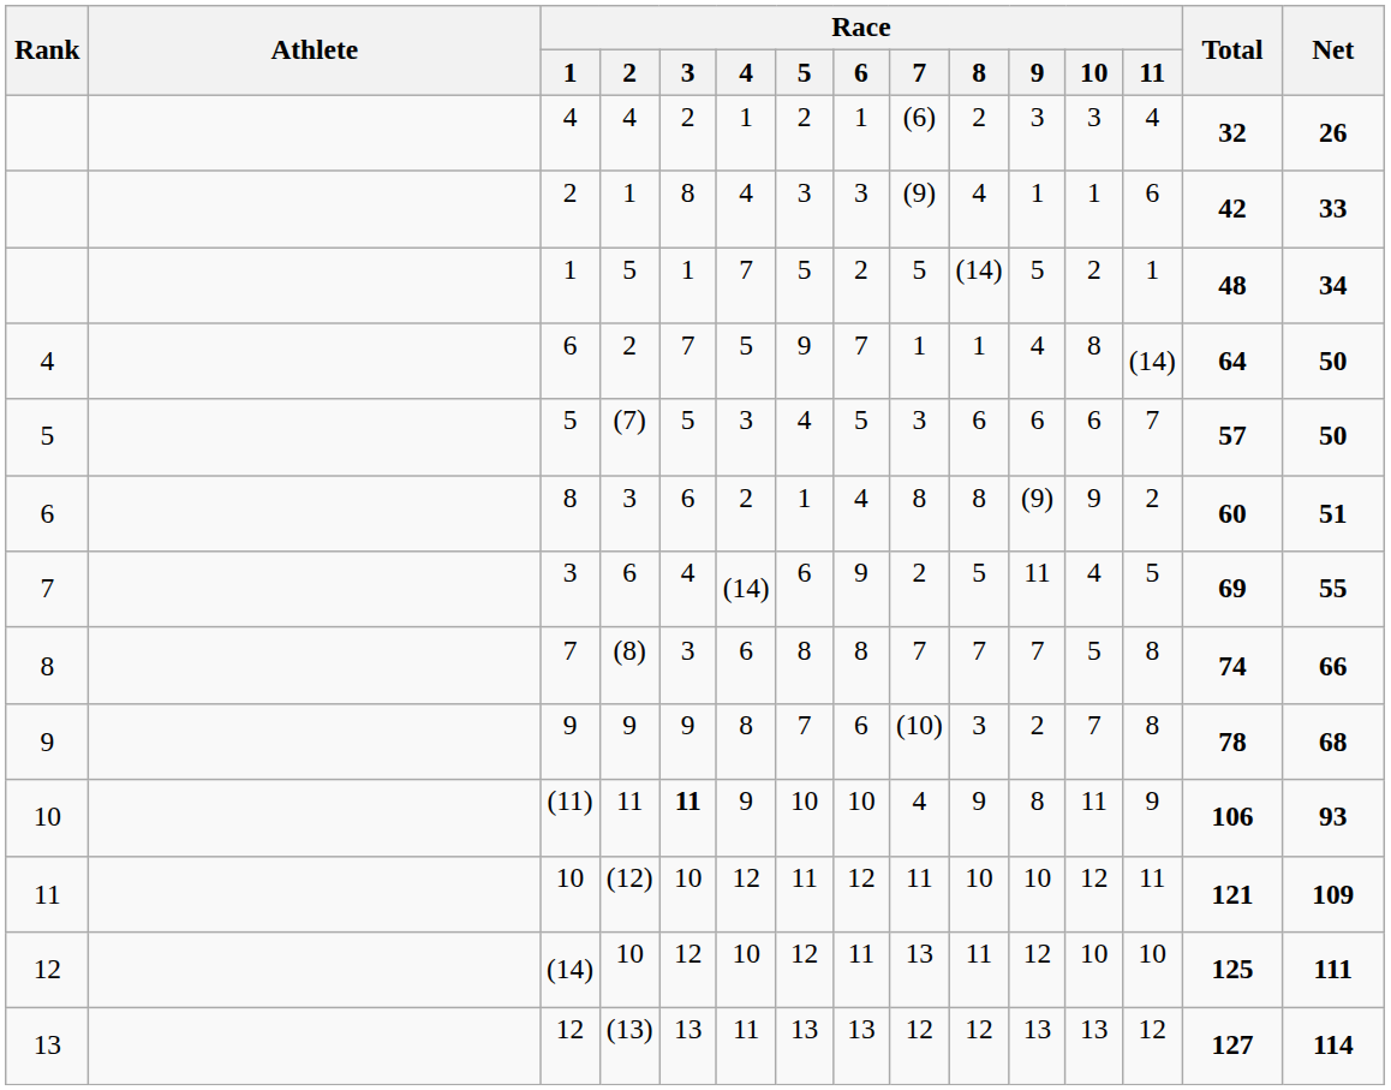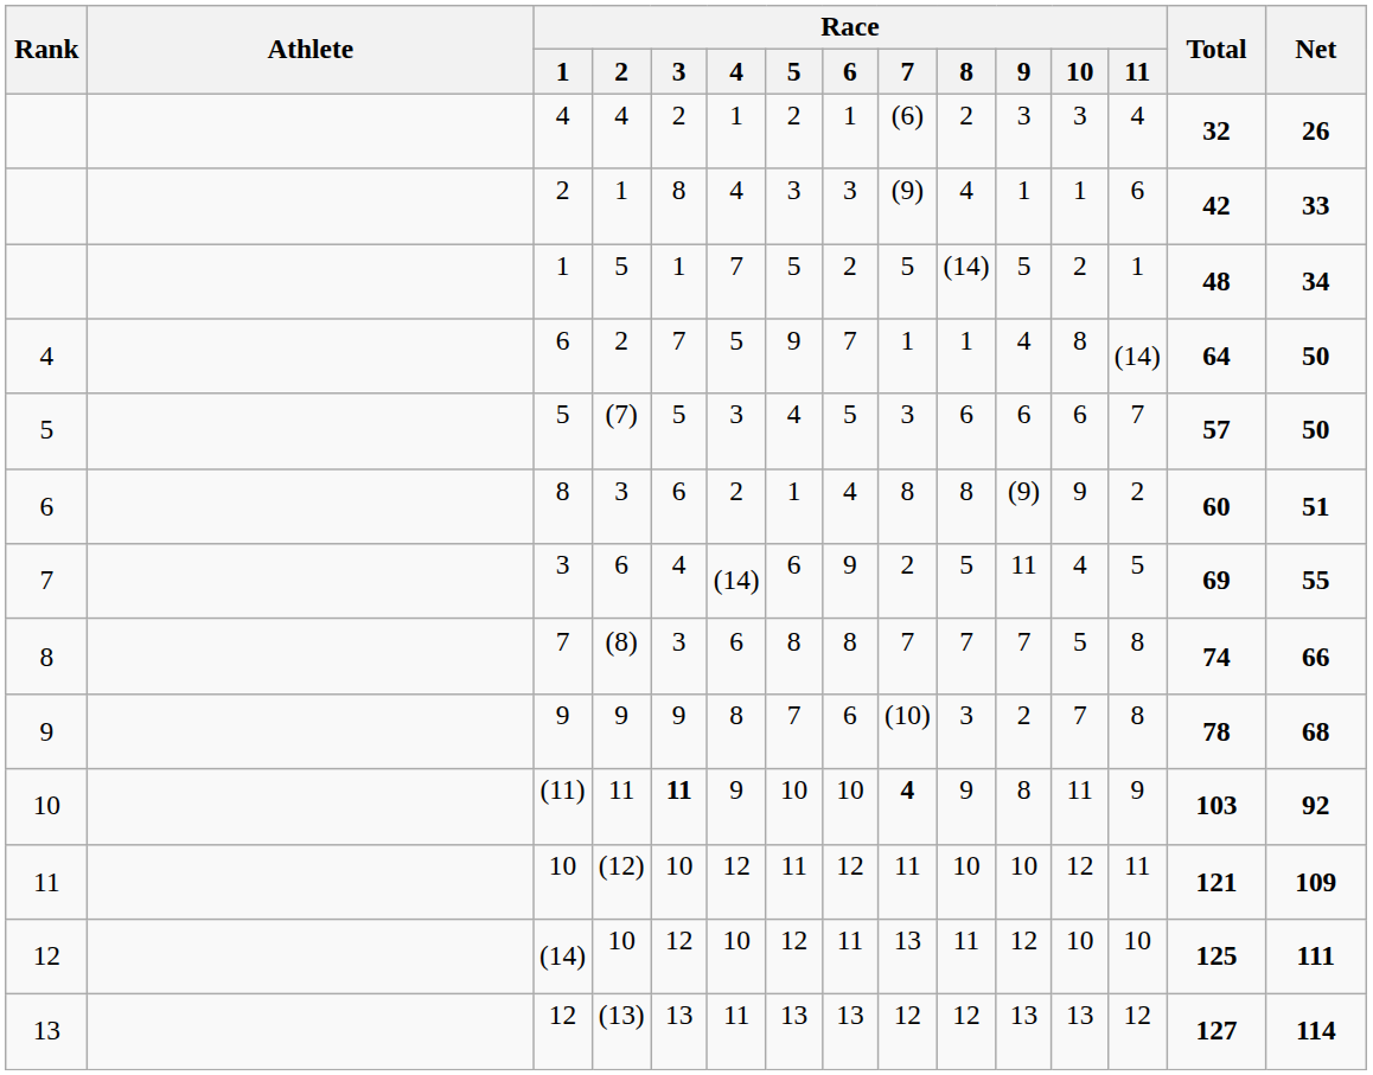(11) | Race / 7: normal -> bold
(11) | Total: 106 -> 103
(11) | Net: 93 -> 92
